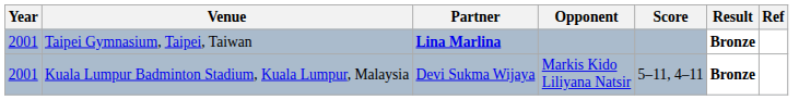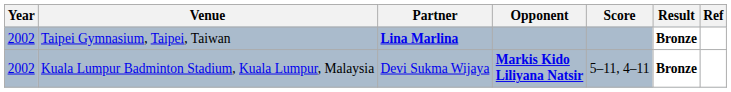Taipei Gymnasium, Taipei, Taiwan | Year: 2001 -> 2002
Kuala Lumpur Badminton Stadium, Kuala Lumpur, Malaysia | Year: 2001 -> 2002
Kuala Lumpur Badminton Stadium, Kuala Lumpur, Malaysia | Opponent: normal -> bold
